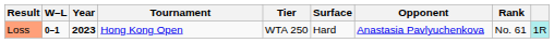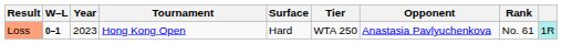columns swapped: Tier <-> Surface
Loss | Year: bold -> normal
